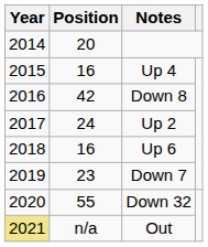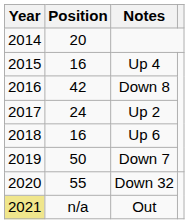Down 7 | Position: 23 -> 50
